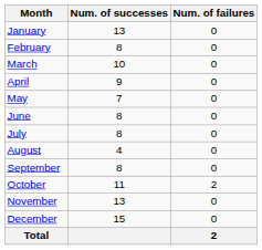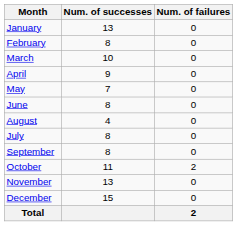rows swapped: July <-> August
